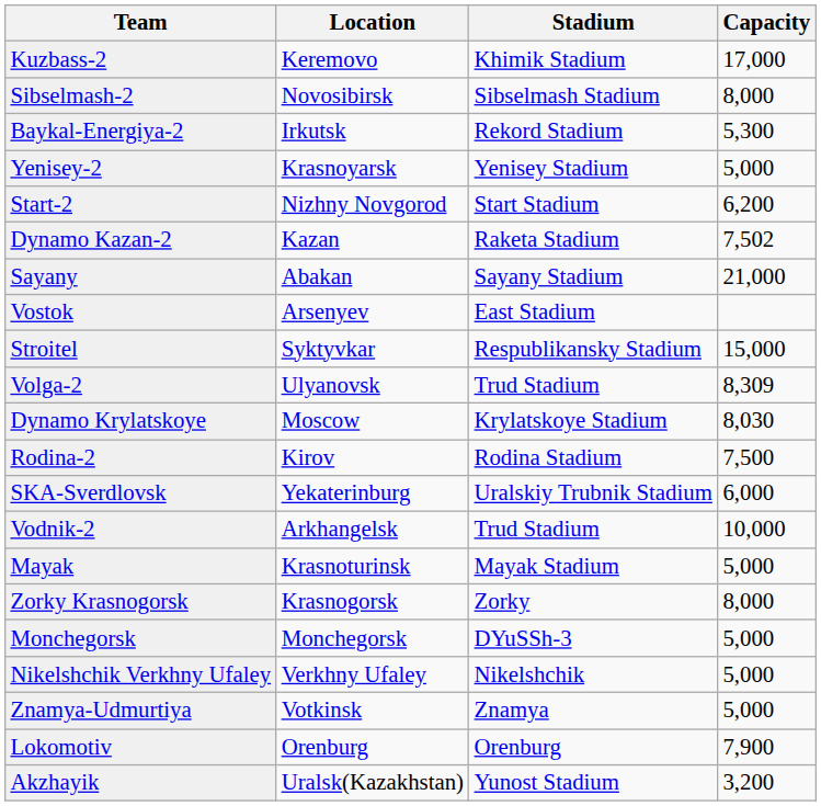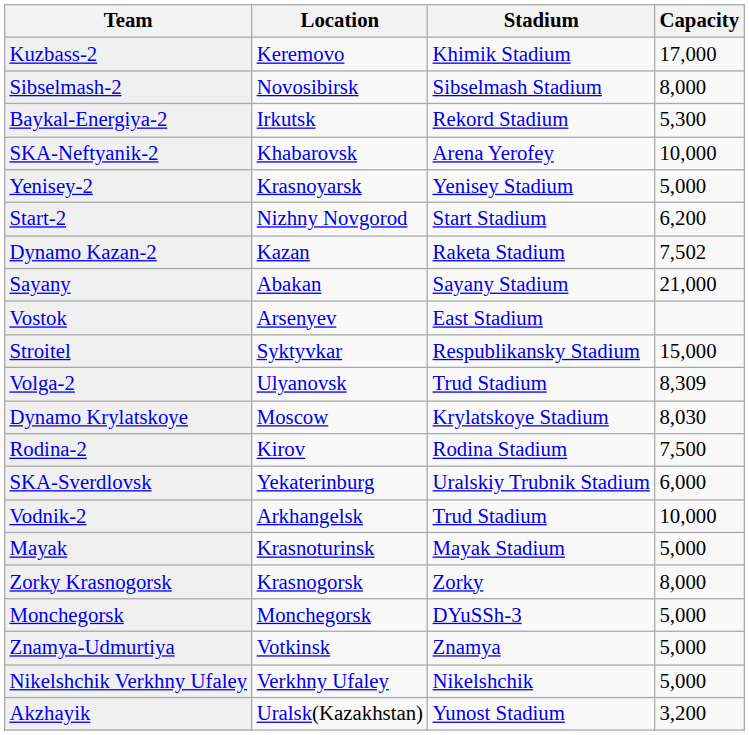+ row: SKA-Neftyanik-2 | Khabarovsk | Arena Yerofey | 10,000
rows swapped: Znamya-Udmurtiya <-> Nikelshchik Verkhny Ufaley
- row: Lokomotiv | Orenburg | Orenburg | 7,900
